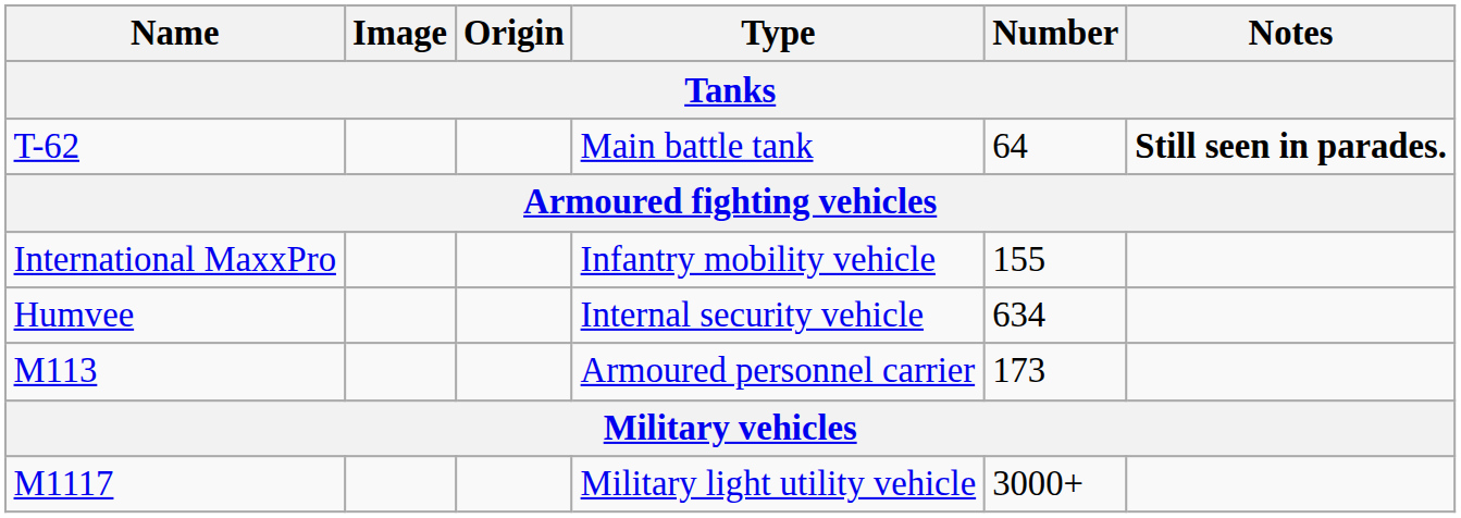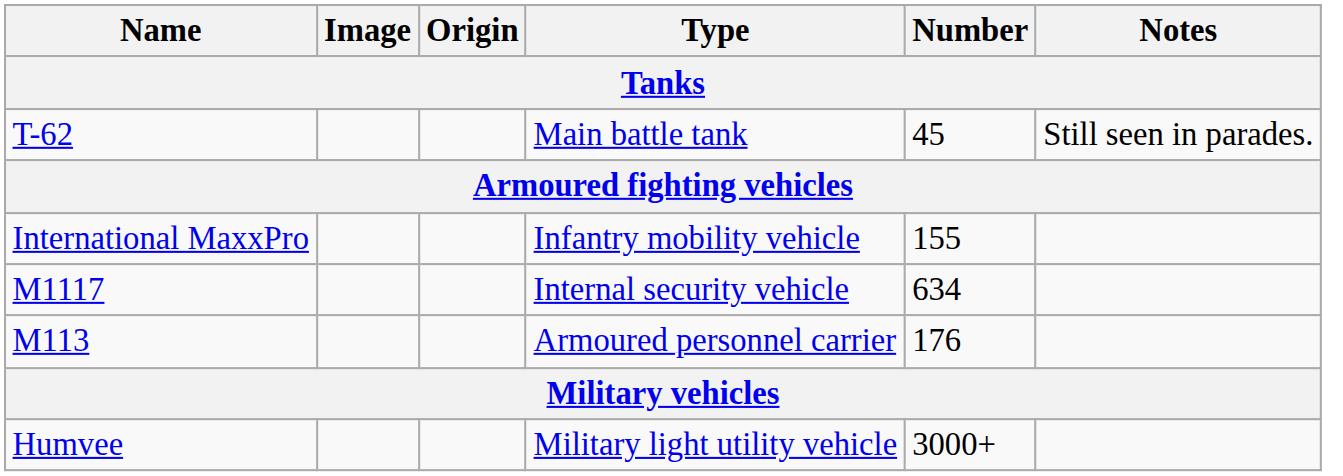Main battle tank | Number: 64 -> 45
Main battle tank | Notes: bold -> normal
Internal security vehicle | Name: Humvee -> M1117
Armoured personnel carrier | Number: 173 -> 176
Military light utility vehicle | Name: M1117 -> Humvee
